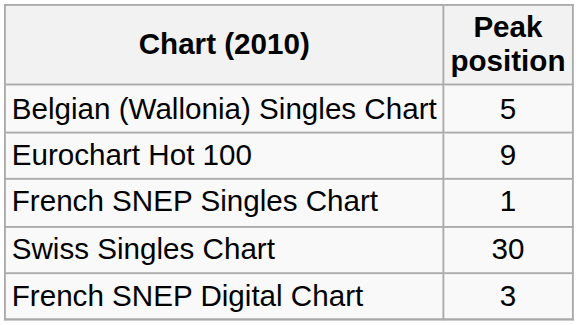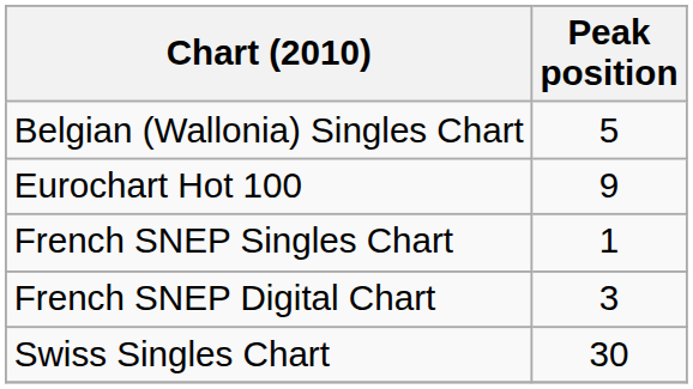rows swapped: French SNEP Digital Chart <-> Swiss Singles Chart
